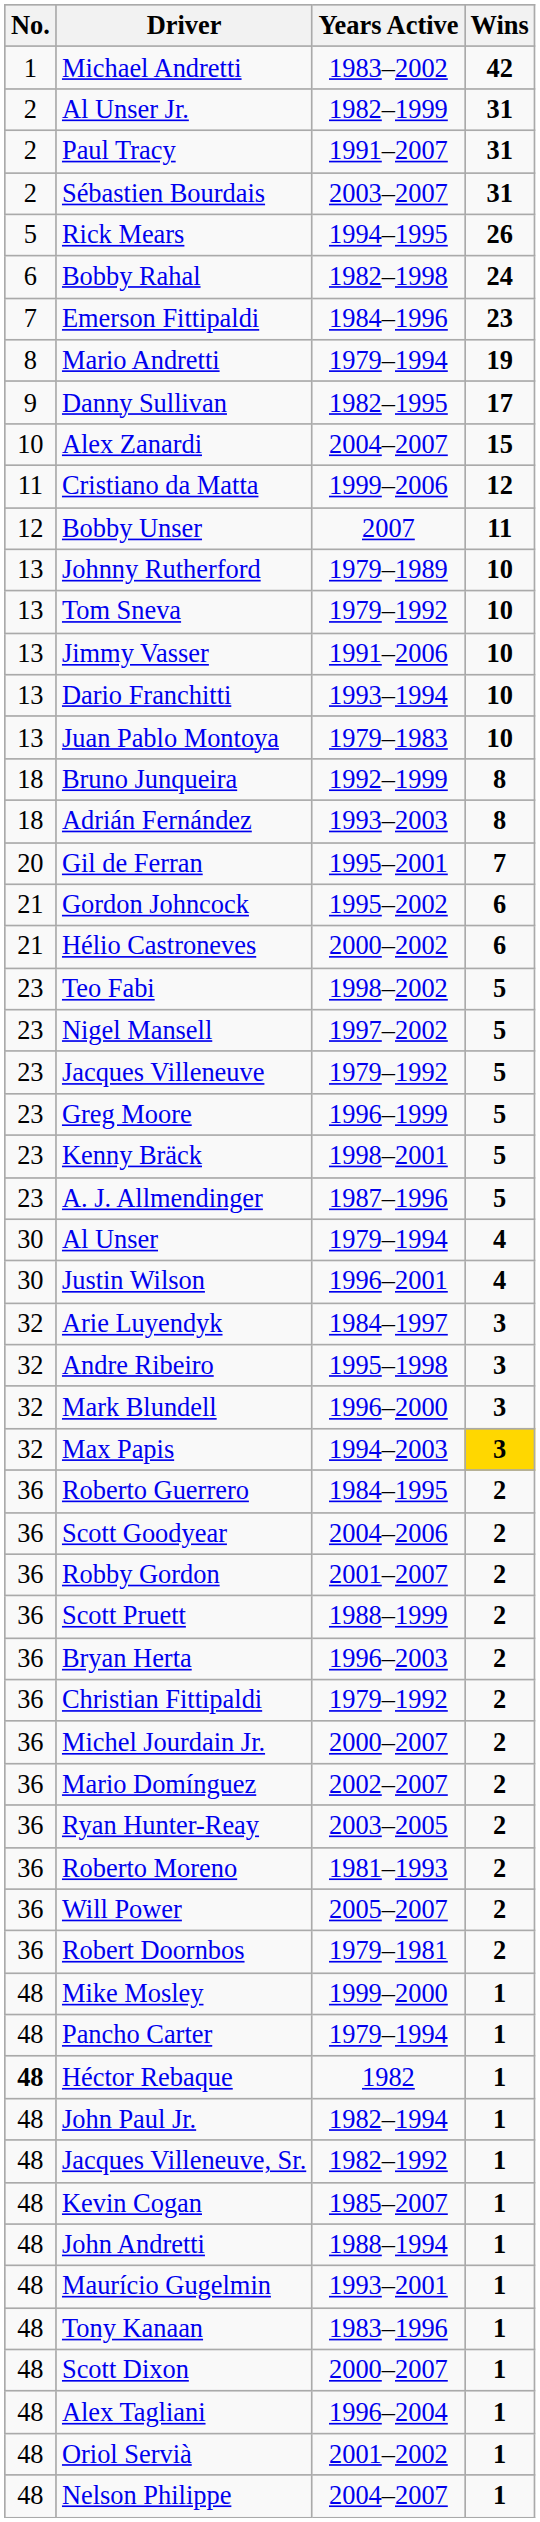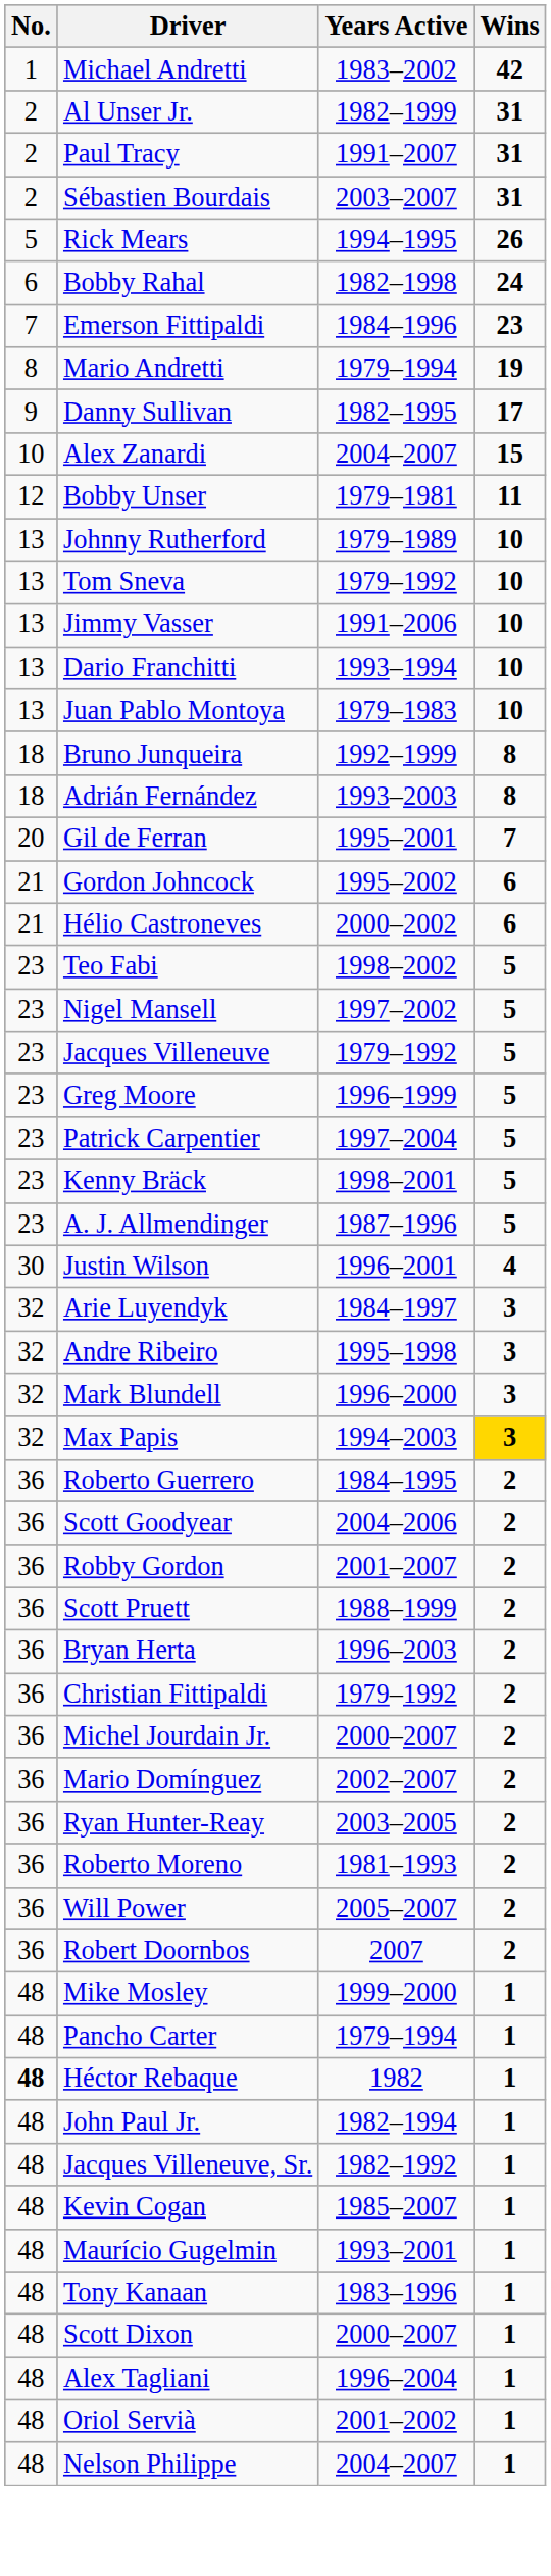- row: 11 | Cristiano da Matta | 1999–2006 | 12
Bobby Unser | Years Active: 2007 -> 1979–1981
+ row: 23 | Patrick Carpentier | 1997–2004 | 5
- row: 30 | Al Unser | 1979–1994 | 4
Robert Doornbos | Years Active: 1979–1981 -> 2007
- row: 48 | John Andretti | 1988–1994 | 1
